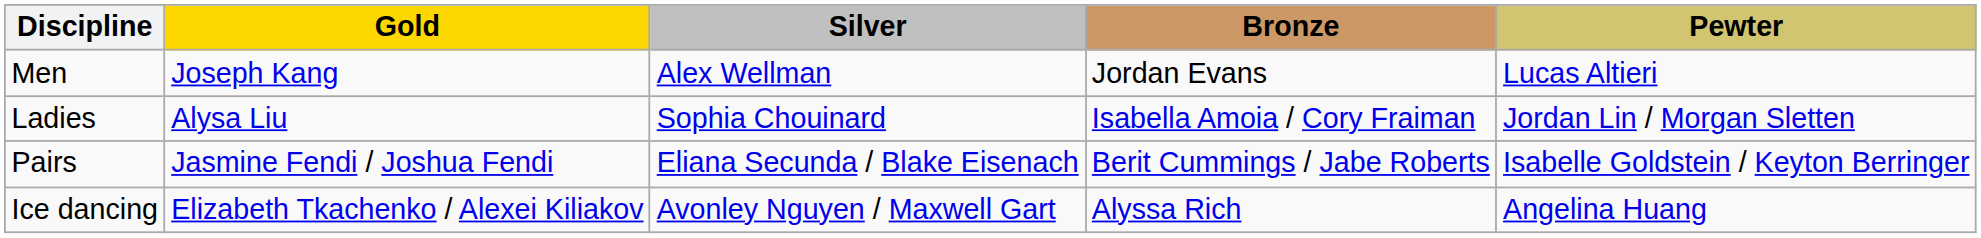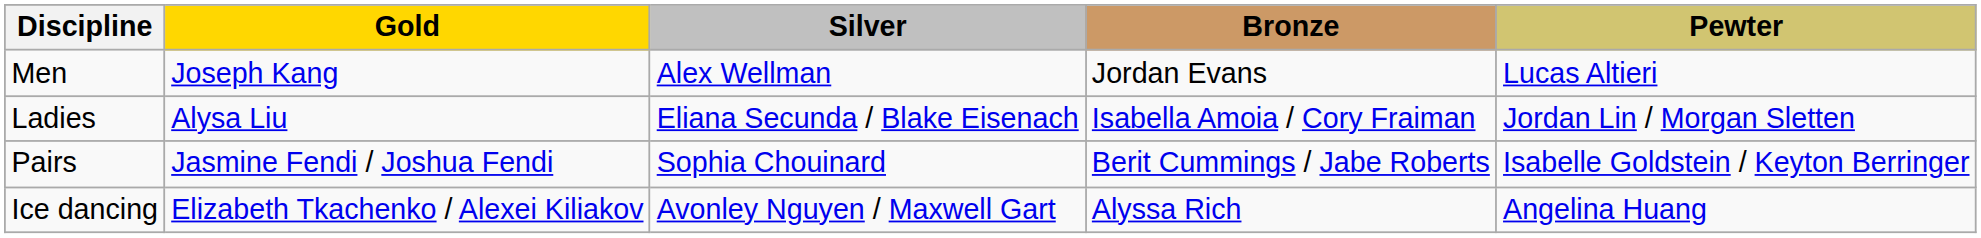Ladies | Silver: Sophia Chouinard -> Eliana Secunda / Blake Eisenach
Pairs | Silver: Eliana Secunda / Blake Eisenach -> Sophia Chouinard
